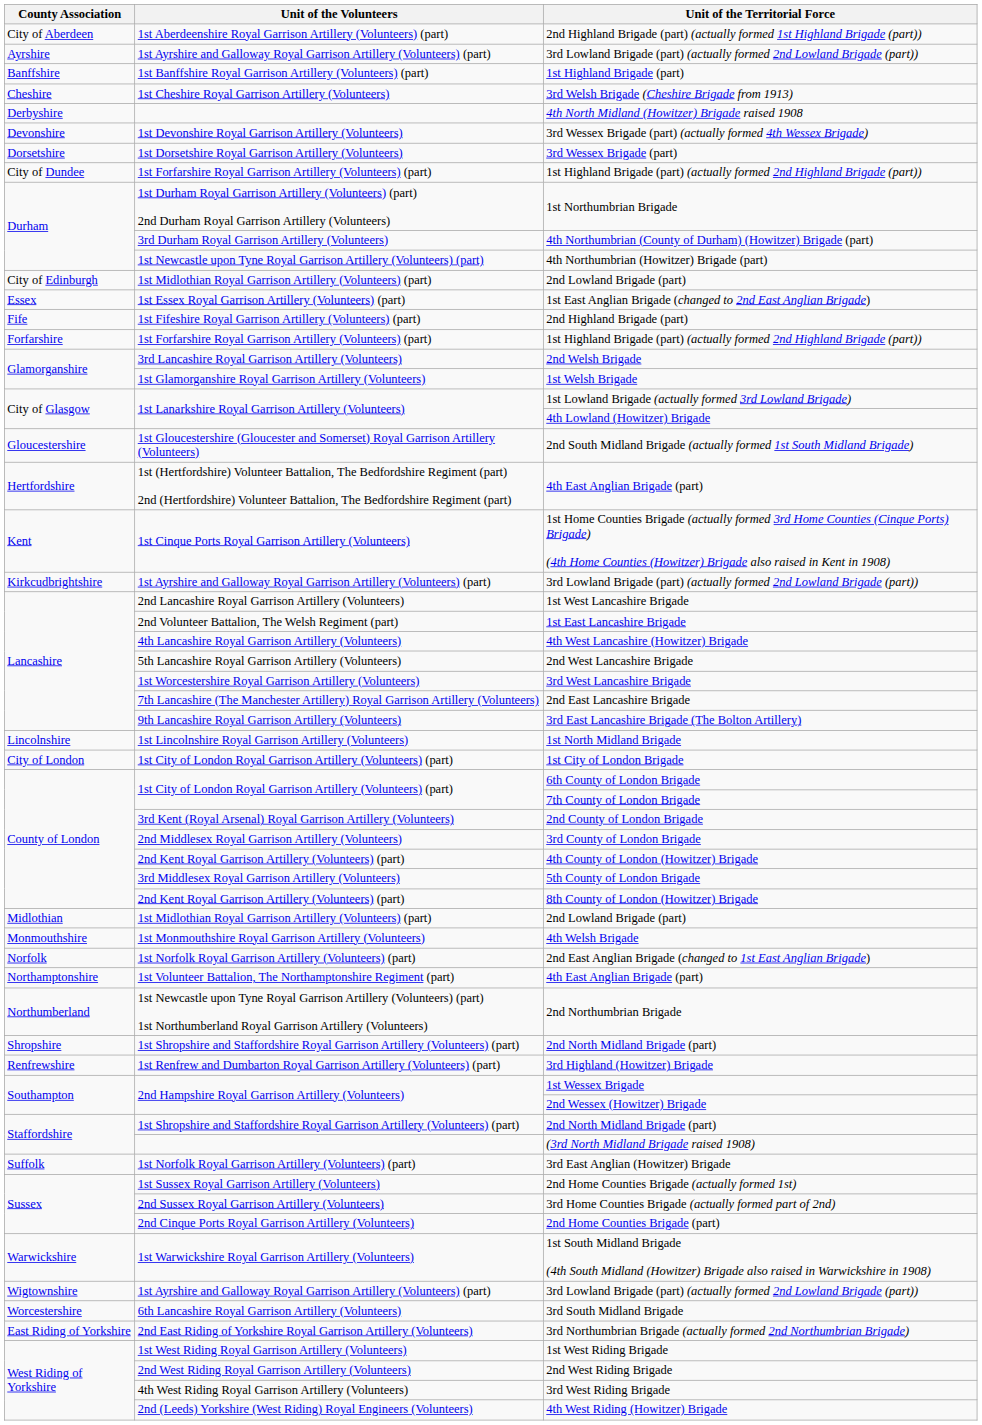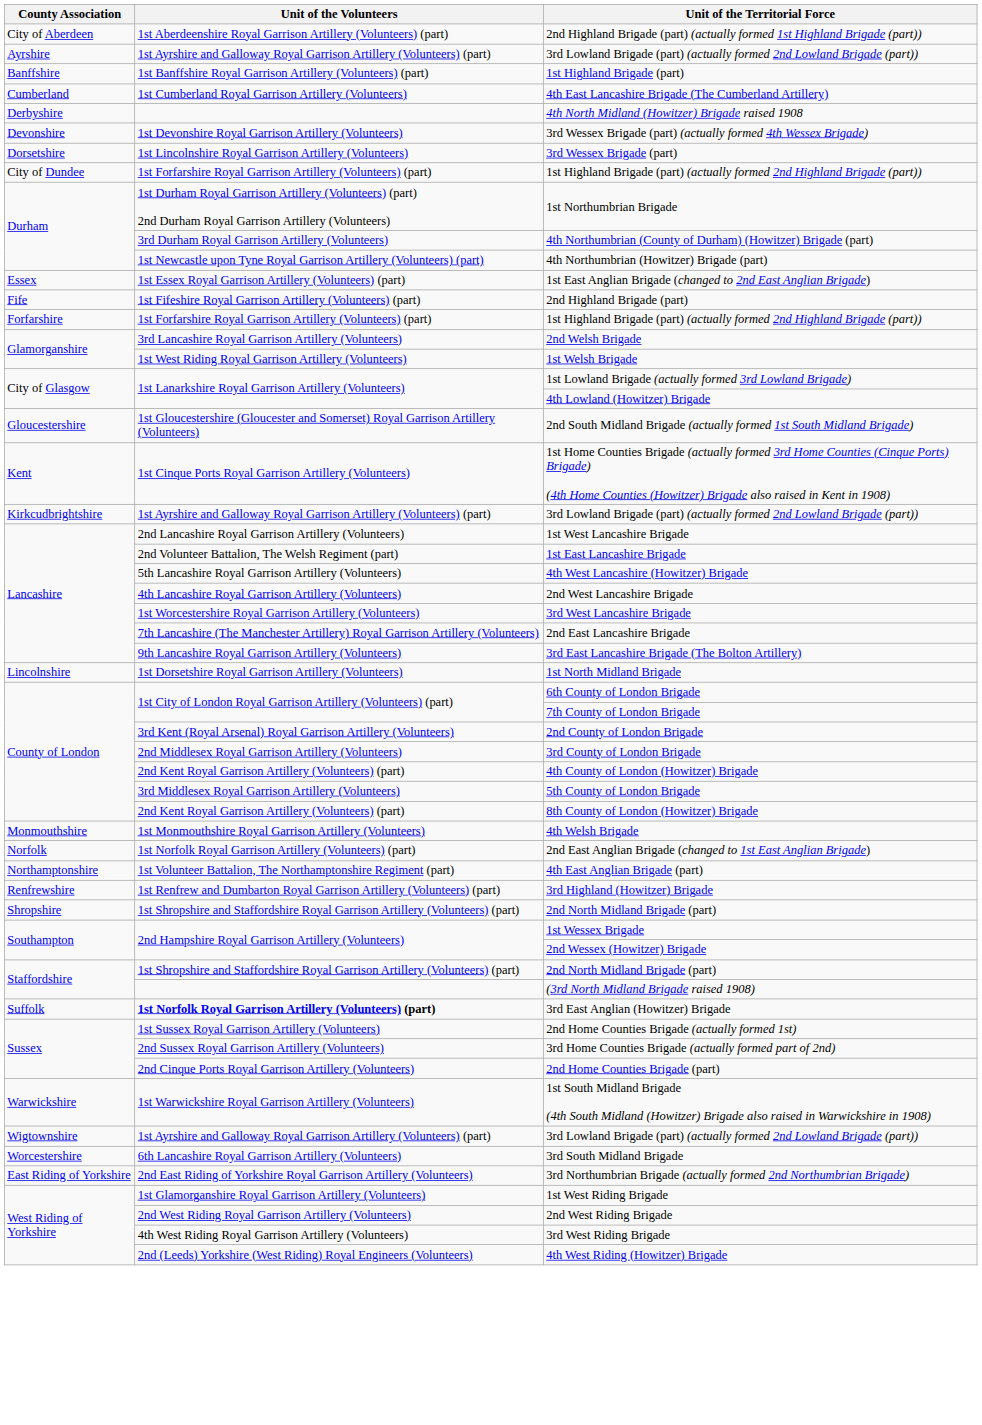- row: Cheshire | 1st Cheshire Royal Garrison Artillery (Volunteers) | 3rd Welsh Brigade (Cheshire Brigade from 1913)
+ row: Cumberland | 1st Cumberland Royal Garrison Artillery (Volunteers) | 4th East Lancashire Brigade (The Cumberland Artillery)
3rd Wessex Brigade (part) | Unit of the Volunteers: 1st Dorsetshire Royal Garrison Artillery (Volunteers) -> 1st Lincolnshire Royal Garrison Artillery (Volunteers)
- row: City of Edinburgh | 1st Midlothian Royal Garrison Artillery (Volunteers) (part) | 2nd Lowland Brigade (part)
1st Welsh Brigade | Unit of the Volunteers: 1st Glamorganshire Royal Garrison Artillery (Volunteers) -> 1st West Riding Royal Garrison Artillery (Volunteers)
- row: Hertfordshire | 1st (Hertfordshire) Volunteer Battalion, The Bedfordshire Regiment (part) 2nd (Hertfordshire) Volunteer Battalion, The Bedfordshire Regiment (part) | 4th East Anglian Brigade (part)
4th West Lancashire (Howitzer) Brigade | Unit of the Volunteers: 4th Lancashire Royal Garrison Artillery (Volunteers) -> 5th Lancashire Royal Garrison Artillery (Volunteers)
2nd West Lancashire Brigade | Unit of the Volunteers: 5th Lancashire Royal Garrison Artillery (Volunteers) -> 4th Lancashire Royal Garrison Artillery (Volunteers)
1st North Midland Brigade | Unit of the Volunteers: 1st Lincolnshire Royal Garrison Artillery (Volunteers) -> 1st Dorsetshire Royal Garrison Artillery (Volunteers)
- row: City of London | 1st City of London Royal Garrison Artillery (Volunteers) (part) | 1st City of London Brigade
- row: Midlothian | 1st Midlothian Royal Garrison Artillery (Volunteers) (part) | 2nd Lowland Brigade (part)
- row: Northumberland | 1st Newcastle upon Tyne Royal Garrison Artillery (Volunteers) (part) 1st Northumberland Royal Garrison Artillery (Volunteers) | 2nd Northumbrian Brigade
rows swapped: 3rd Highland (Howitzer) Brigade <-> Shropshire / 2nd North Midland Brigade (part)
3rd East Anglian (Howitzer) Brigade | Unit of the Volunteers: normal -> bold
1st West Riding Brigade | Unit of the Volunteers: 1st West Riding Royal Garrison Artillery (Volunteers) -> 1st Glamorganshire Royal Garrison Artillery (Volunteers)
